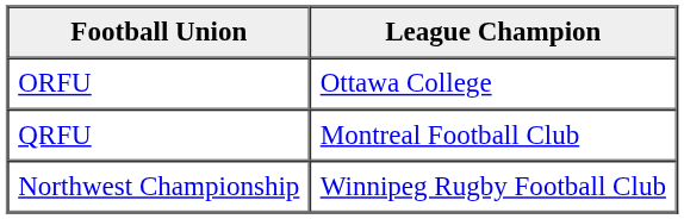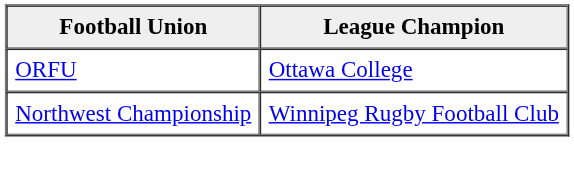- row: QRFU | Montreal Football Club
